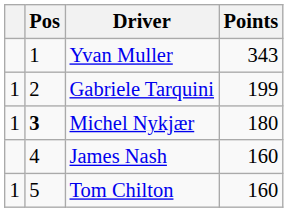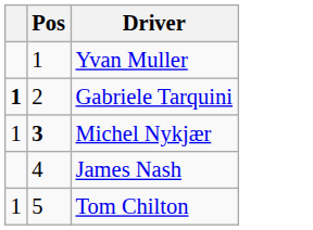- column: Points | 343 | 199 | 180 | 160 | 160
Gabriele Tarquini | column 1: normal -> bold
